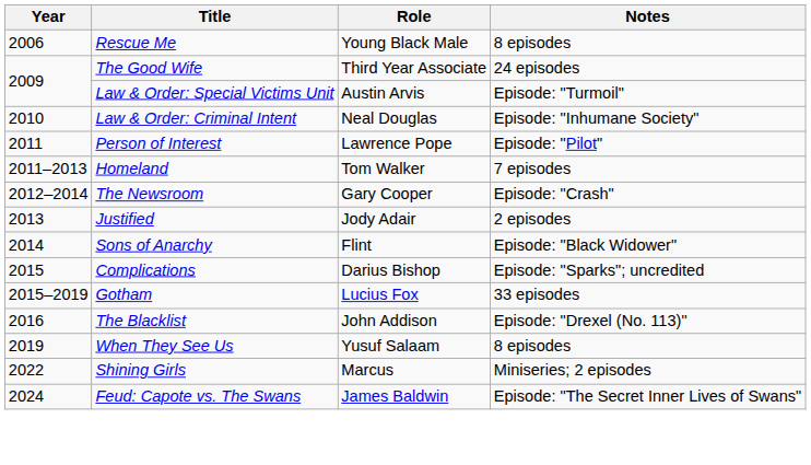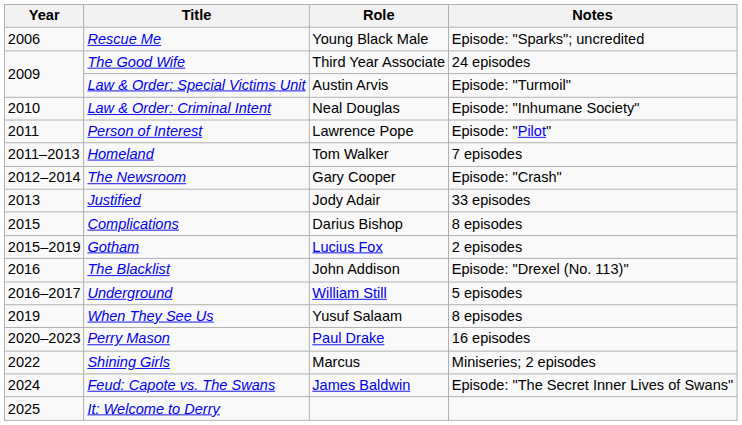Rescue Me | Notes: 8 episodes -> Episode: "Sparks"; uncredited
Justified | Notes: 2 episodes -> 33 episodes
- row: 2014 | Sons of Anarchy | Flint | Episode: "Black Widower"
Complications | Notes: Episode: "Sparks"; uncredited -> 8 episodes
Gotham | Notes: 33 episodes -> 2 episodes
+ row: 2016–2017 | Underground | William Still | 5 episodes
+ row: 2020–2023 | Perry Mason | Paul Drake | 16 episodes
+ row: 2025 | It: Welcome to Derry
